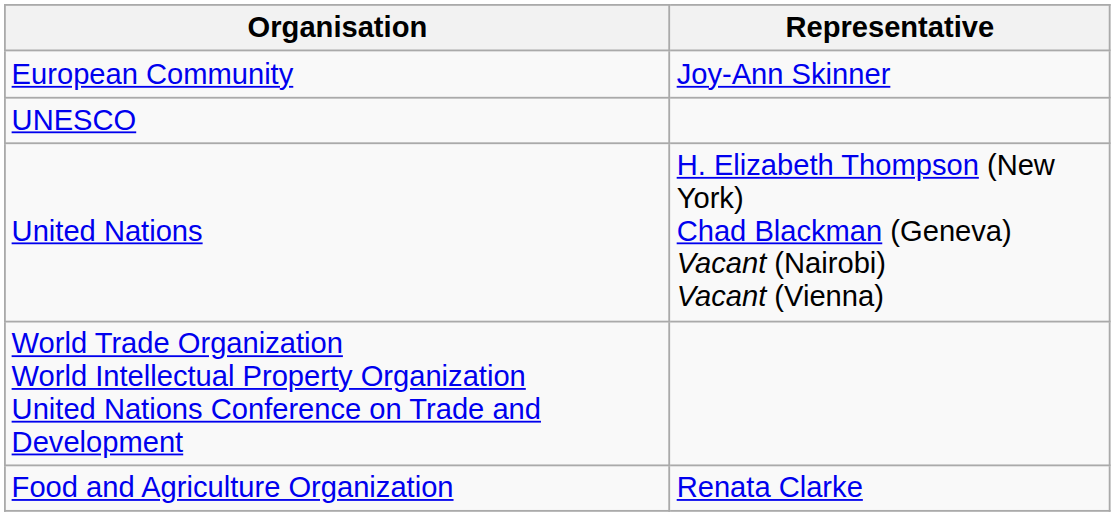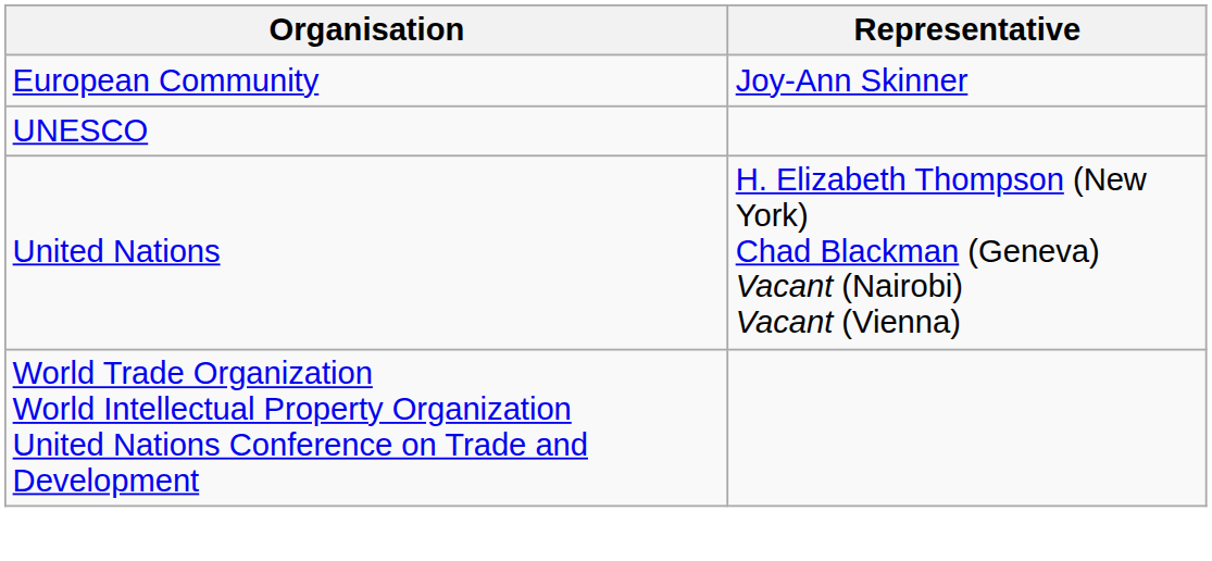- row: Food and Agriculture Organization | Renata Clarke
